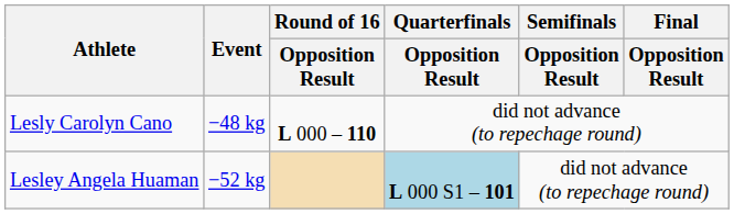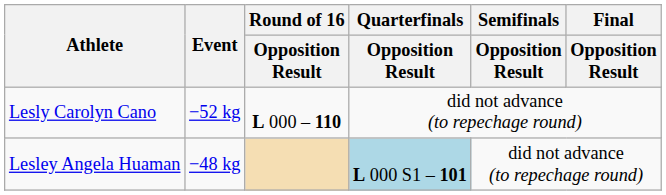Lesly Carolyn Cano | Event: −48 kg -> −52 kg
Lesley Angela Huaman | Event: −52 kg -> −48 kg
